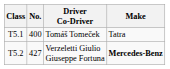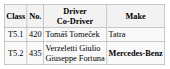Tomáš Tomeček | No.: 400 -> 420
Verzeletti Giulio Giuseppe Fortuna | No.: 427 -> 435
